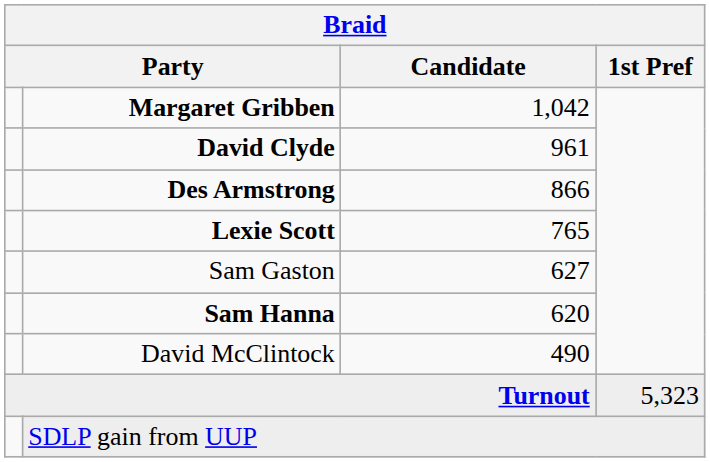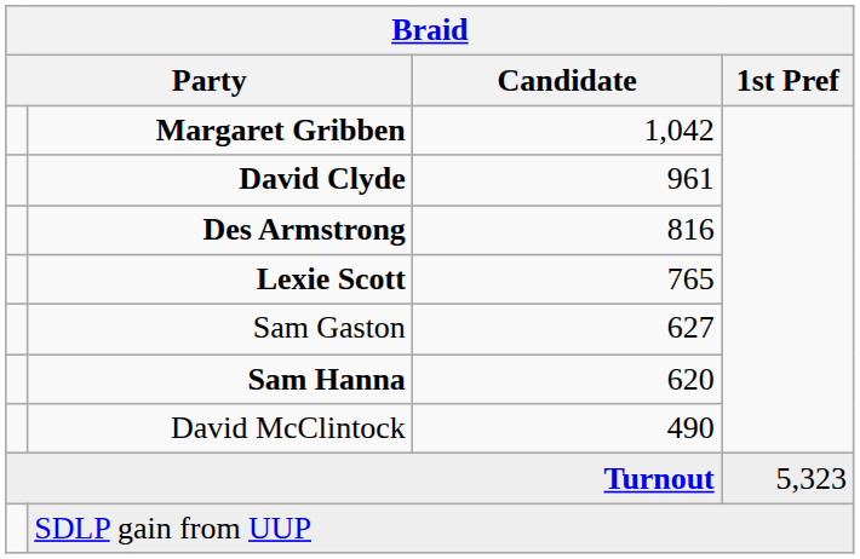Des Armstrong | Candidate: 866 -> 816
